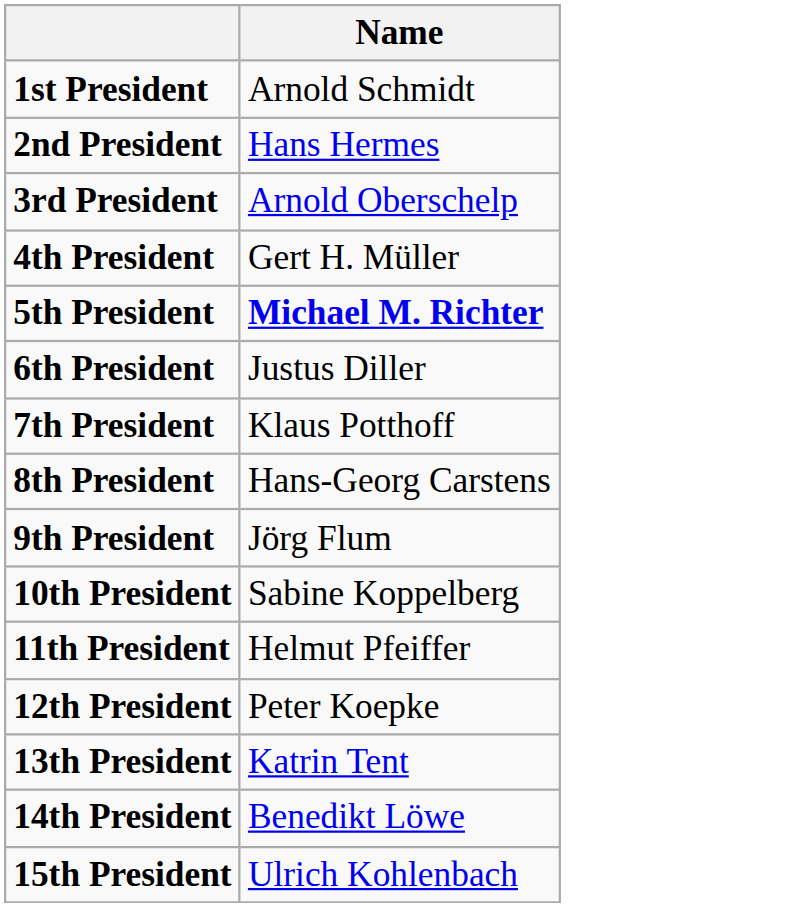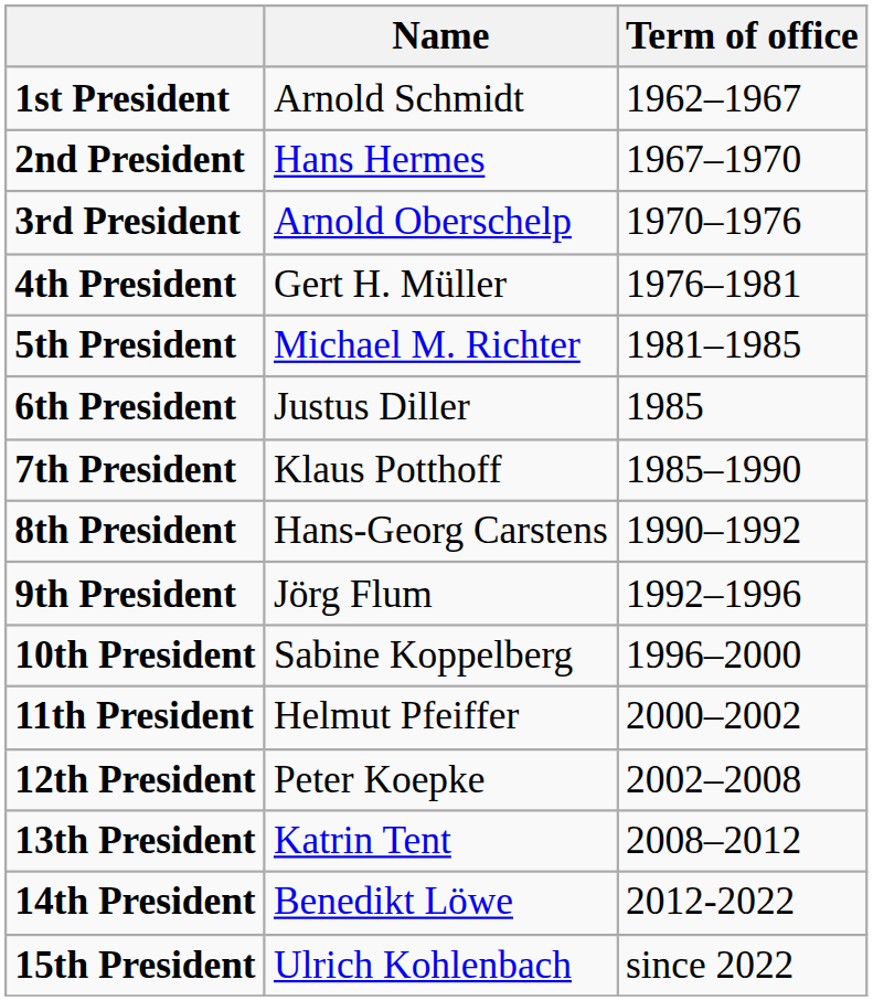+ column: Term of office | 1962–1967 | 1967–1970 | 1970–1976 | 1976–1981 | 1981–1985 | 1985 | 1985–1990 | 1990–1992 | 1992–1996 | 1996–2000 | 2000–2002 | 2002–2008 | 2008–2012 | 2012-2022 | since 2022
5th President | Name: bold -> normal
